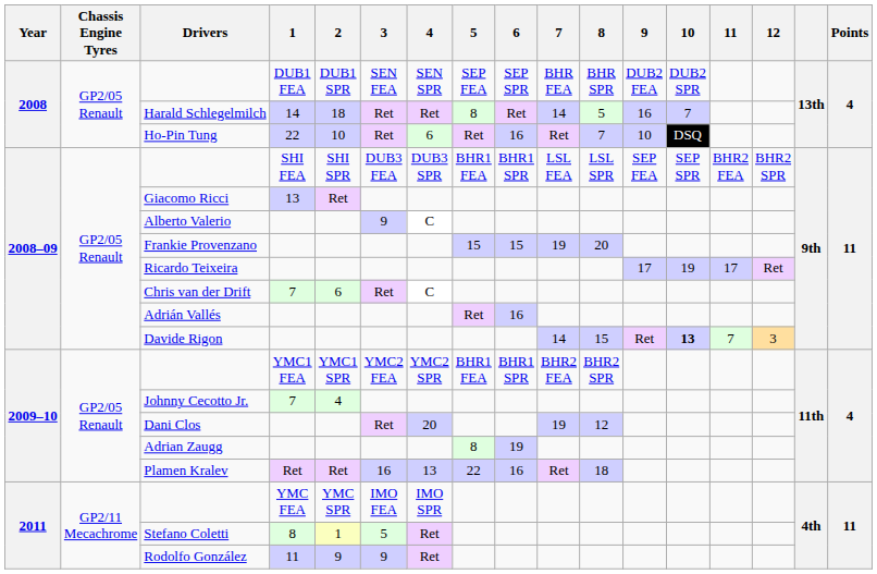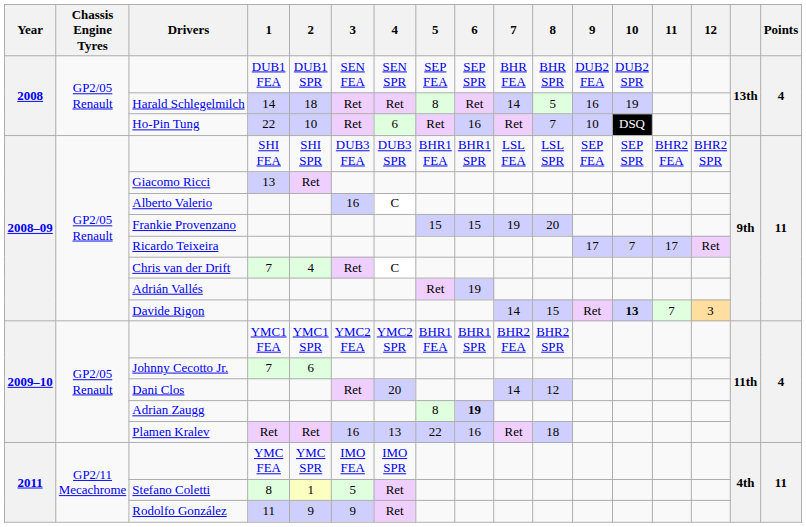Harald Schlegelmilch | 10: 7 -> 19
Alberto Valerio | 3: 9 -> 16
Ricardo Teixeira | 10: 19 -> 7
Chris van der Drift | 2: 6 -> 4
Adrián Vallés | 6: 16 -> 19
Johnny Cecotto Jr. | 2: 4 -> 6
Dani Clos | 7: 19 -> 14
Adrian Zaugg | 6: normal -> bold
